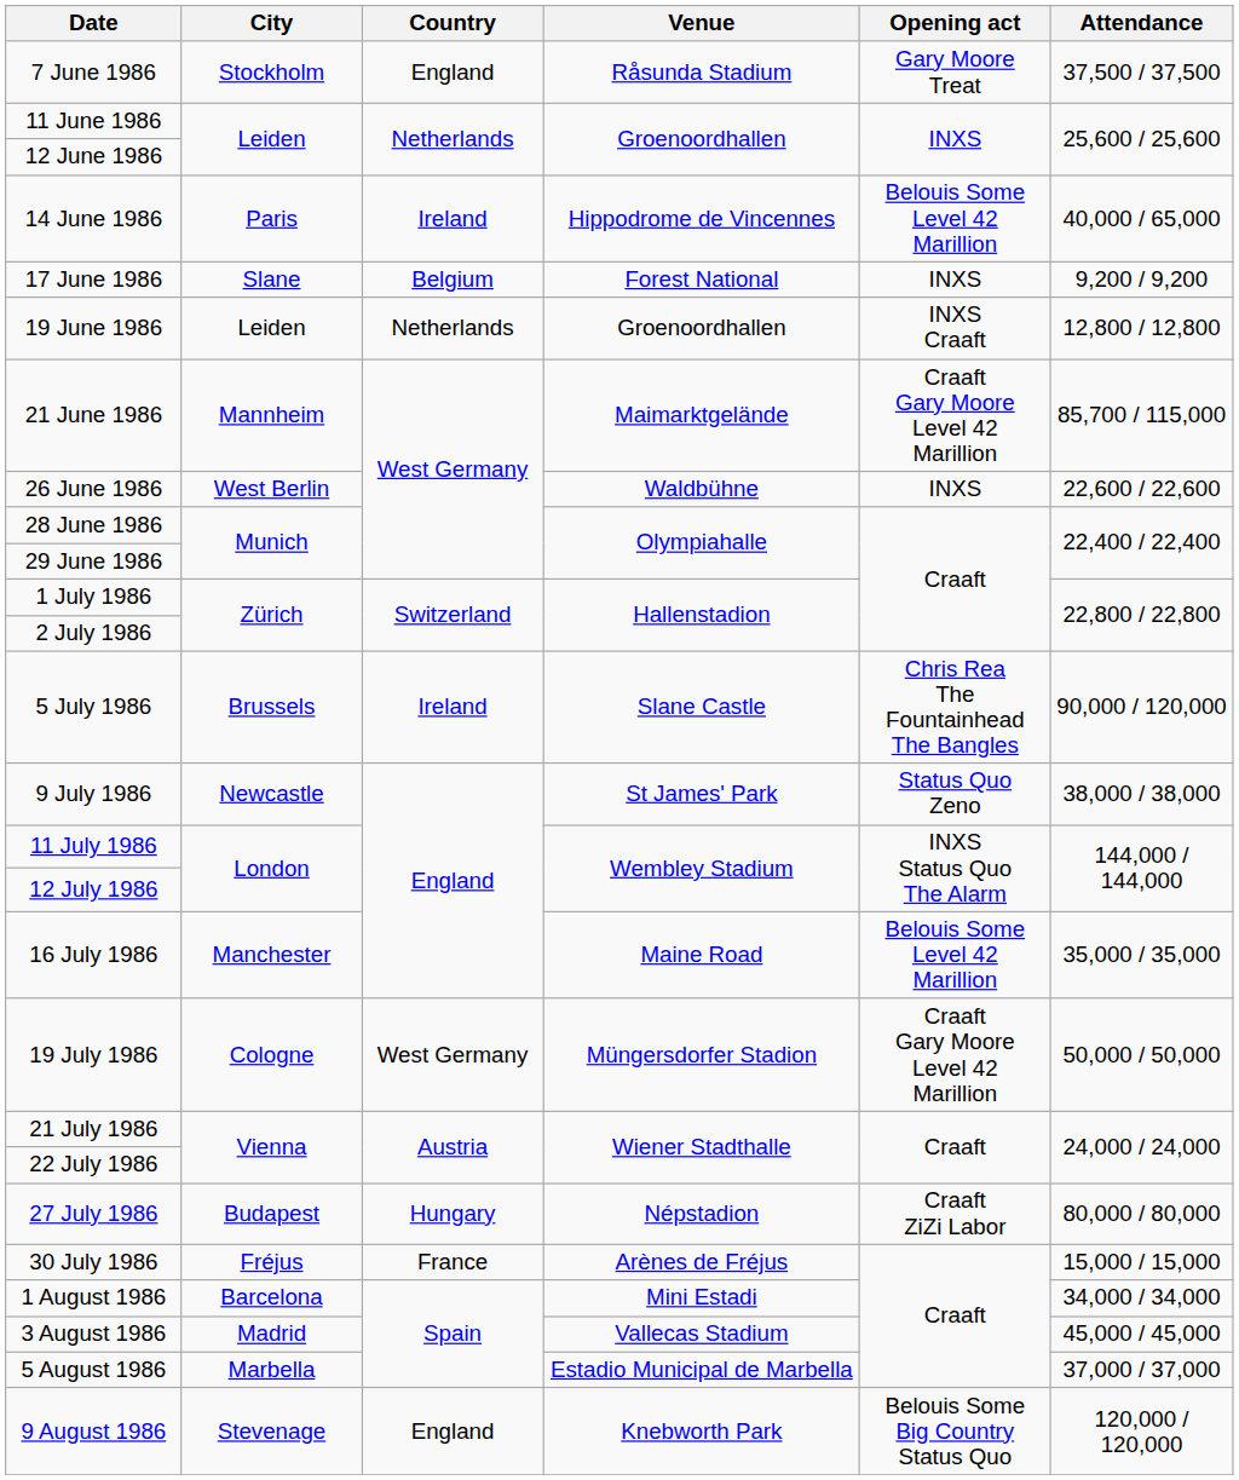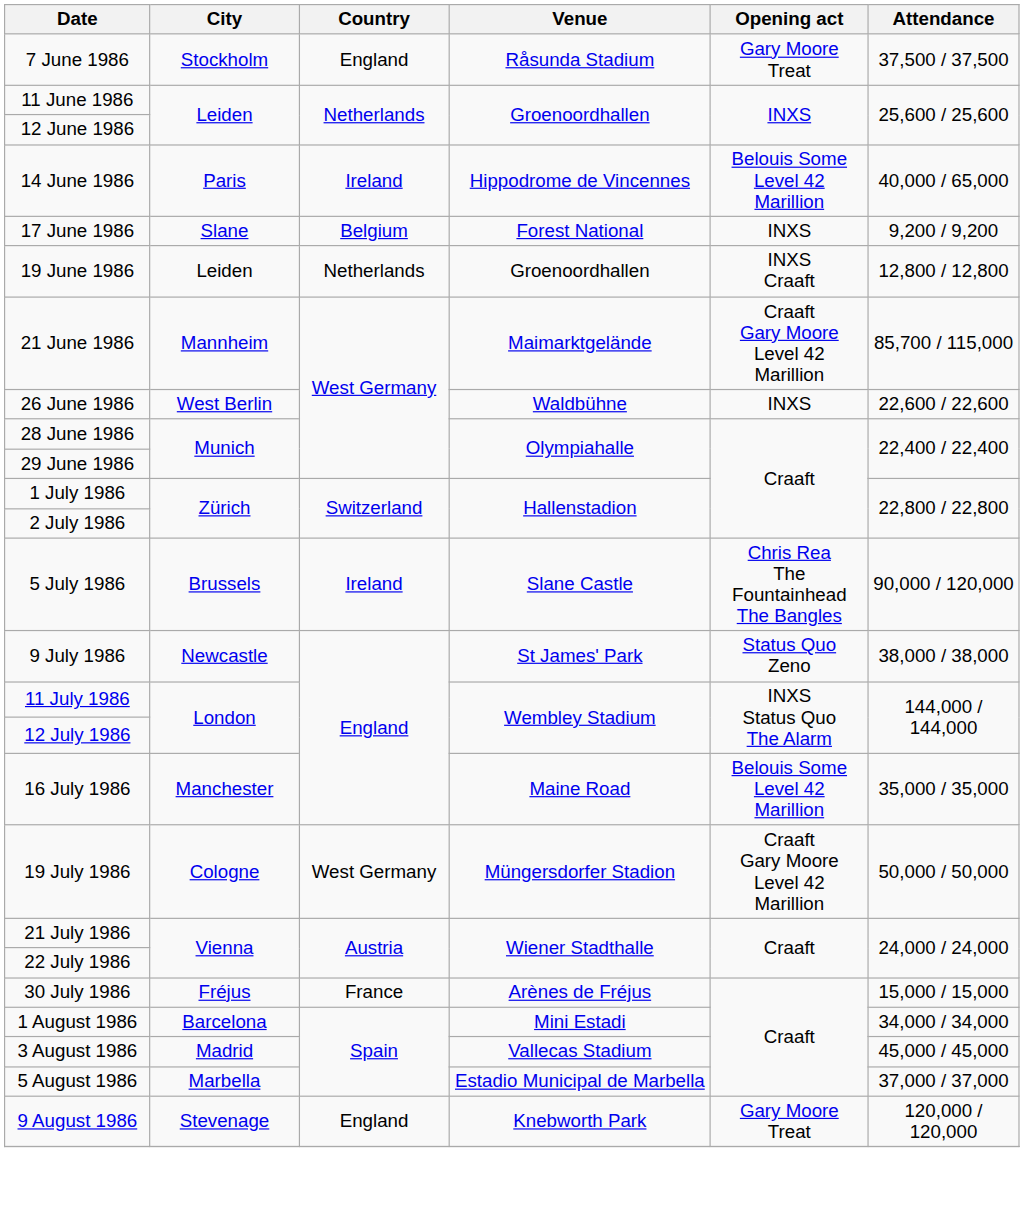- row: 27 July 1986 | Budapest | Hungary | Népstadion | Craaft ZiZi Labor | 80,000 / 80,000
9 August 1986 | Opening act: Belouis Some Big Country Status Quo -> Gary Moore Treat
